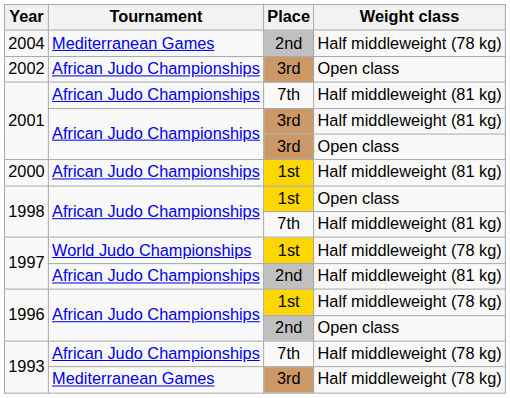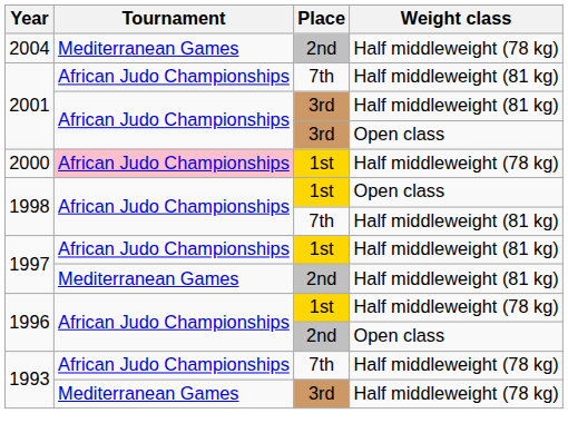- row: 2002 | African Judo Championships | 3rd | Open class
2000 | Tournament: no background -> pink background
2000 | Weight class: Half middleweight (81 kg) -> Half middleweight (78 kg)
1997 / 1st | Tournament: World Judo Championships -> African Judo Championships
1997 / 1st | Weight class: Half middleweight (78 kg) -> Half middleweight (81 kg)
1997 / 2nd | Tournament: African Judo Championships -> Mediterranean Games
